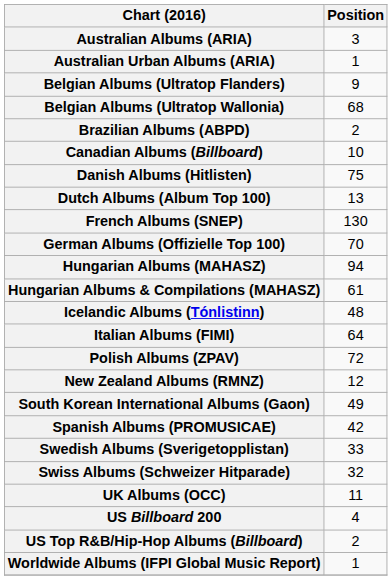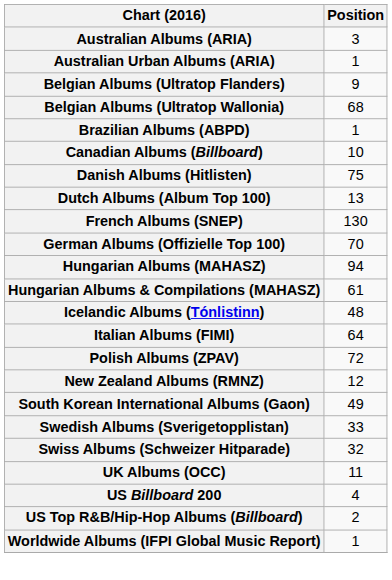Brazilian Albums (ABPD) | Position: 2 -> 1
- row: Spanish Albums (PROMUSICAE) | 42
